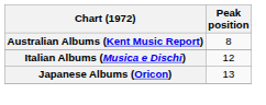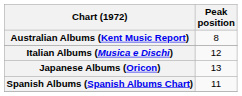+ row: Spanish Albums (Spanish Albums Chart) | 11
